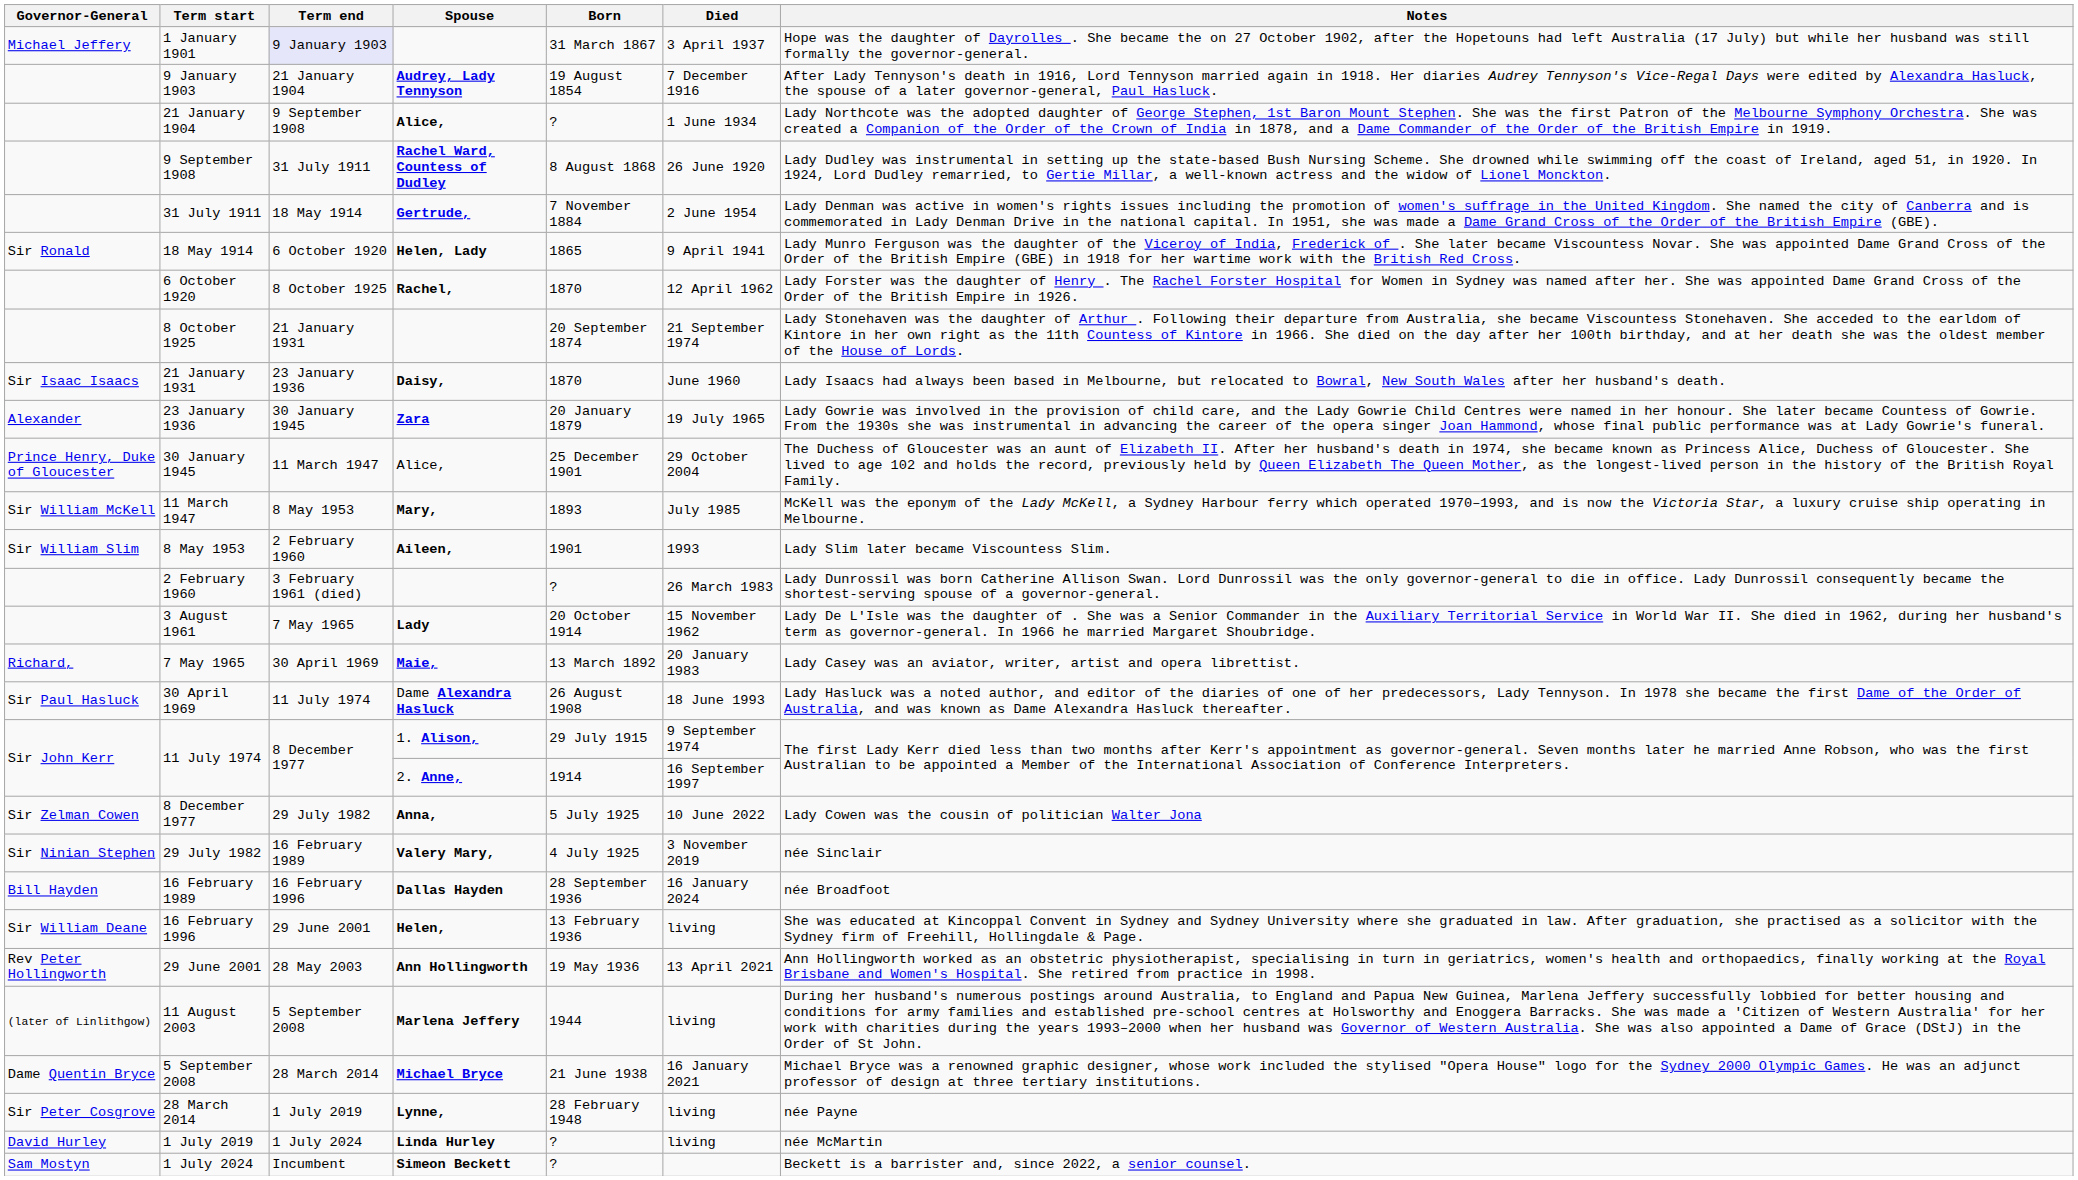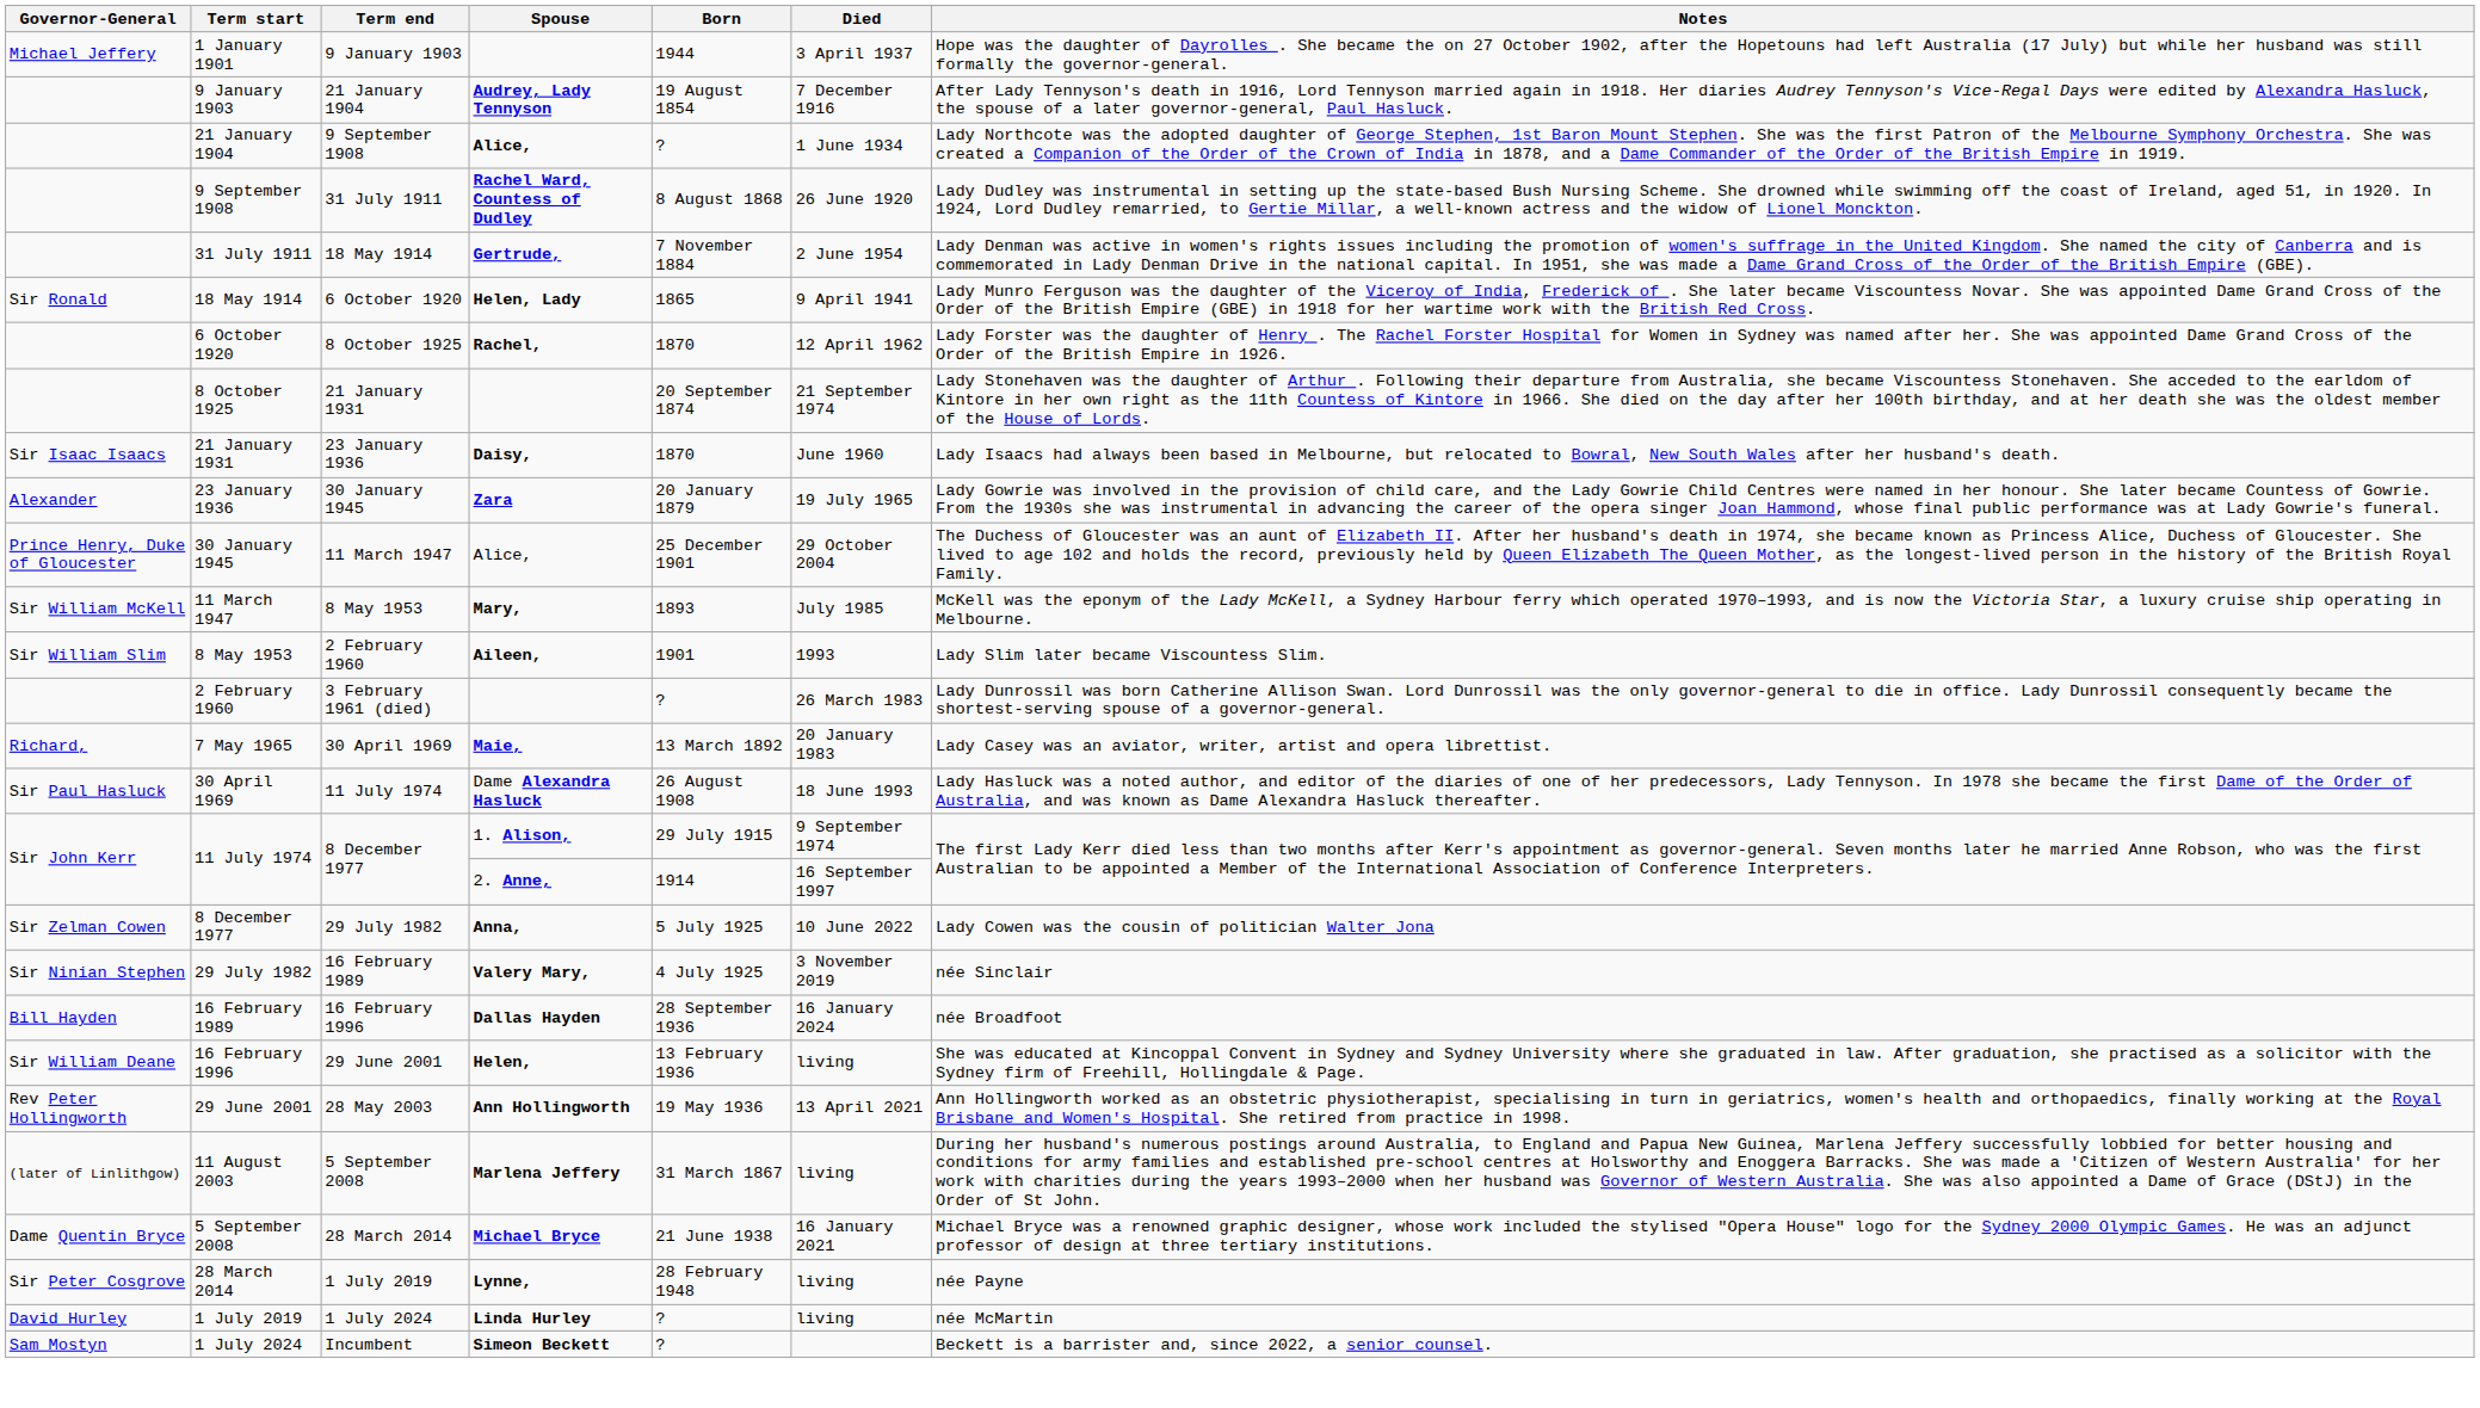1 January 1901 | Term end: lavender background -> no background
1 January 1901 | Born: 31 March 1867 -> 1944
- row: 3 August 1961 | 7 May 1965 | Lady | 20 October 1914 | 15 November 1962 | Lady De L'Isle was the daughter of . She was a Senior Commander in the Auxiliary Territorial Service in World War II. She died in 1962, during her husband's term as governor-general. In 1966 he married Margaret Shoubridge.
11 August 2003 | Born: 1944 -> 31 March 1867
